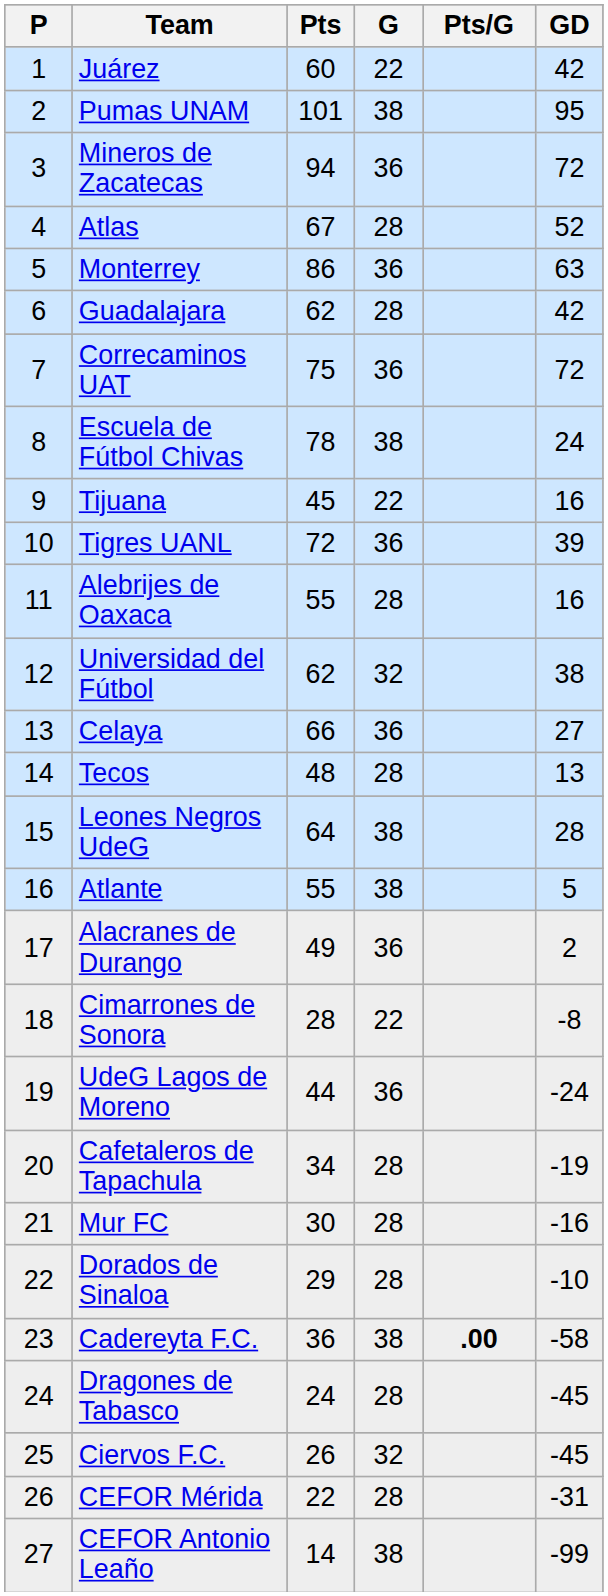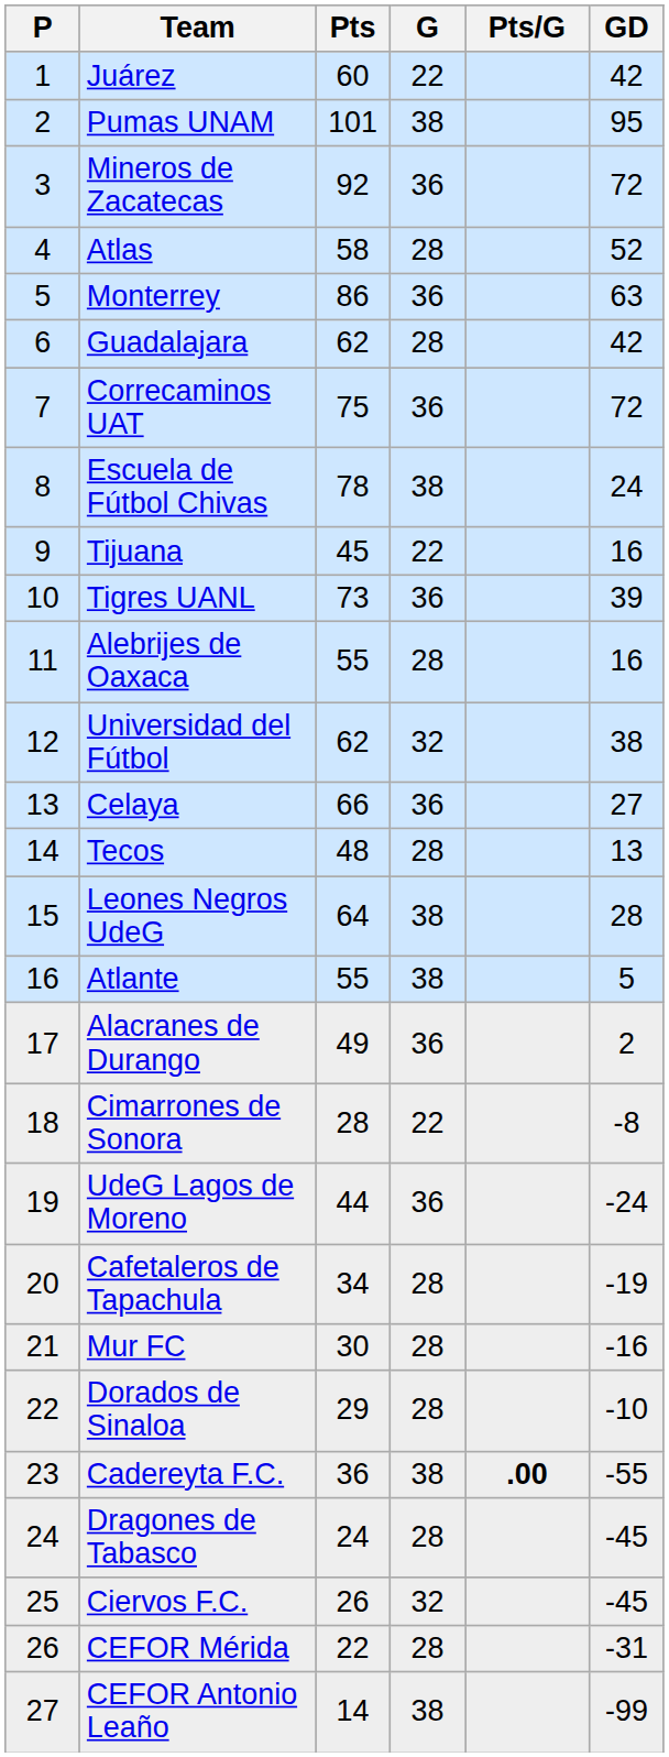Mineros de Zacatecas | Pts: 94 -> 92
Atlas | Pts: 67 -> 58
Tigres UANL | Pts: 72 -> 73
Cadereyta F.C. | GD: -58 -> -55
